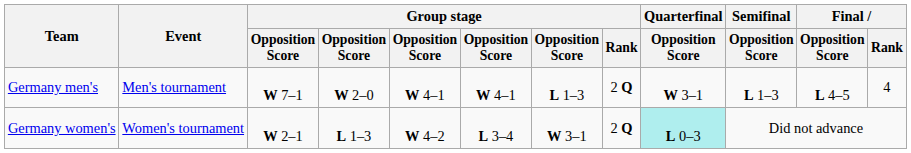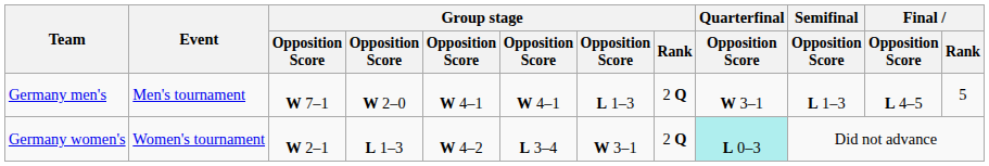Germany men's | Final / Rank: 4 -> 5
